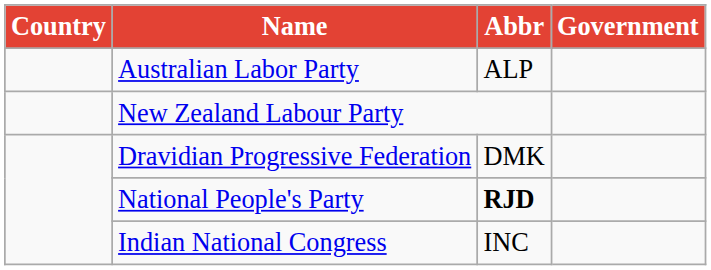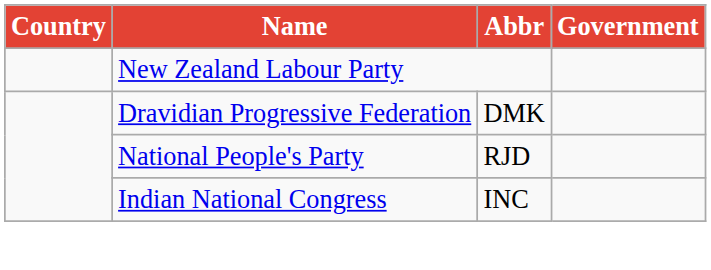- row: Australian Labor Party | ALP
National People's Party | Abbr: bold -> normal
